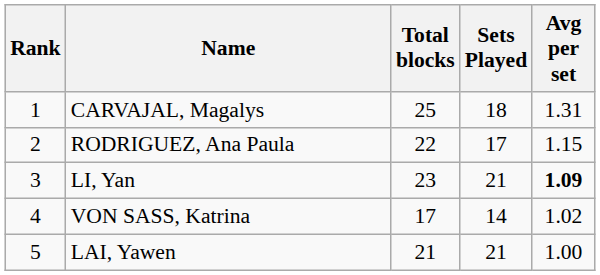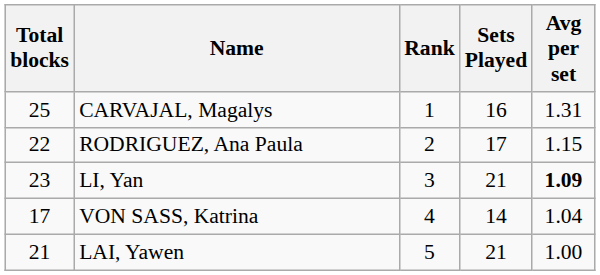columns swapped: Rank <-> Total blocks
CARVAJAL, Magalys | Sets Played: 18 -> 16
VON SASS, Katrina | Avg per set: 1.02 -> 1.04
